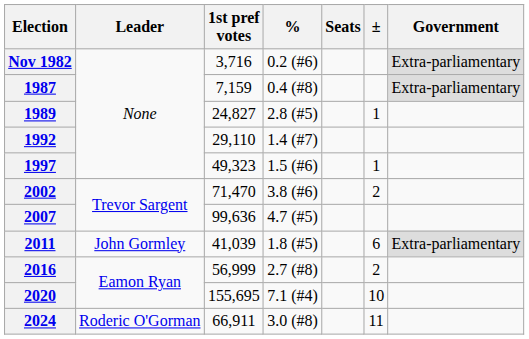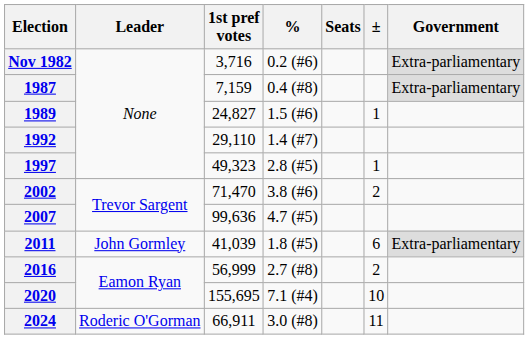1989 | %: 2.8 (#5) -> 1.5 (#6)
1997 | %: 1.5 (#6) -> 2.8 (#5)
